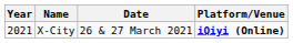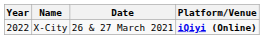X-City | Year: 2021 -> 2022
